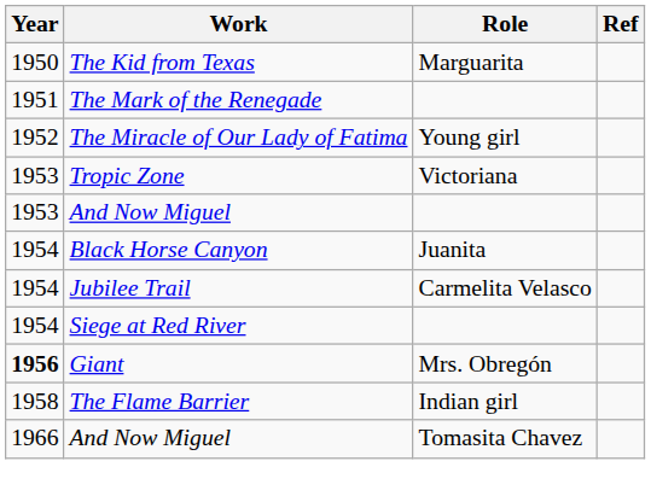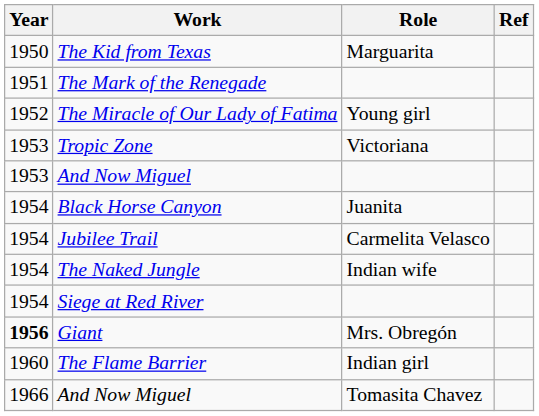+ row: 1954 | The Naked Jungle | Indian wife
The Flame Barrier | Year: 1958 -> 1960
